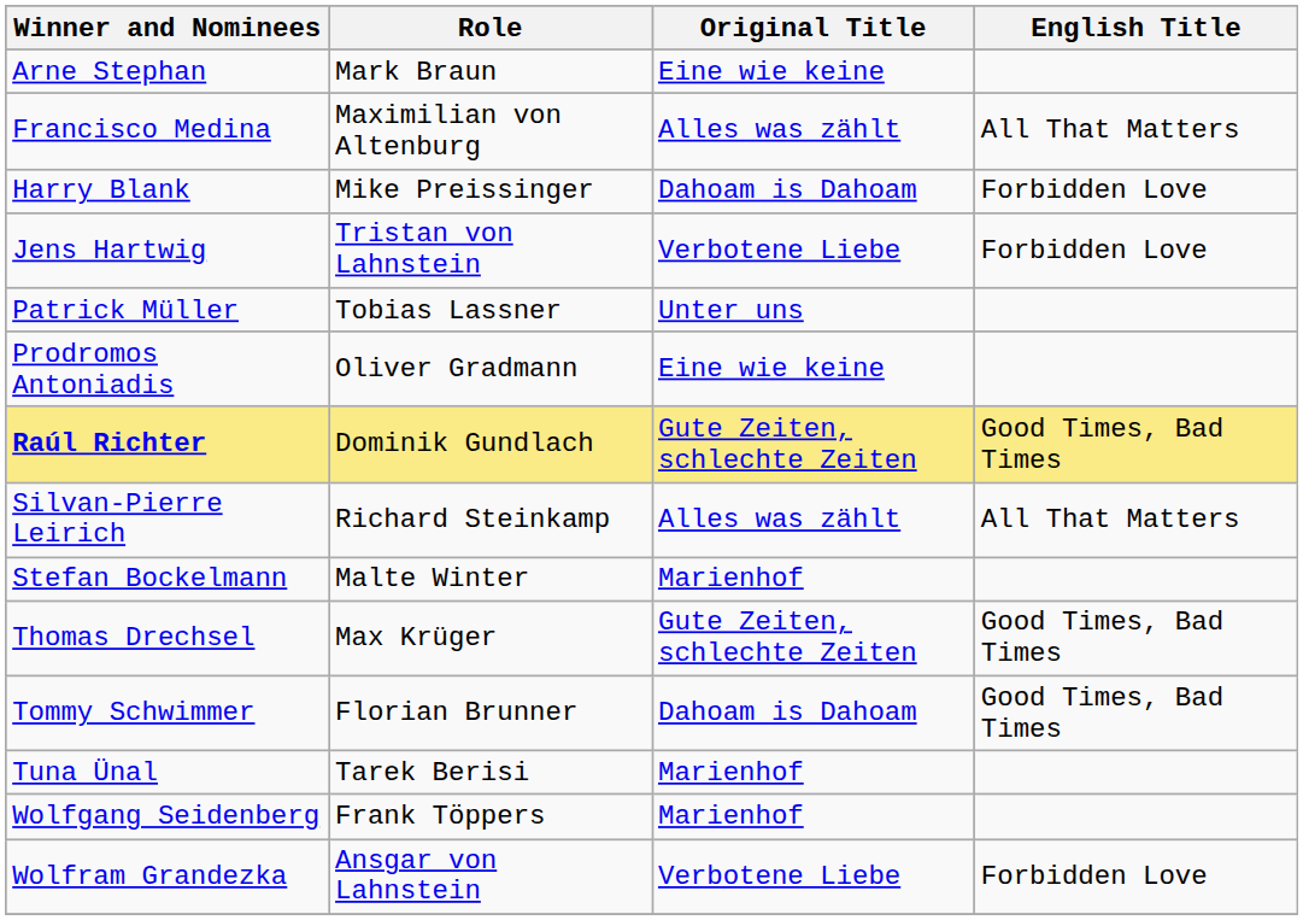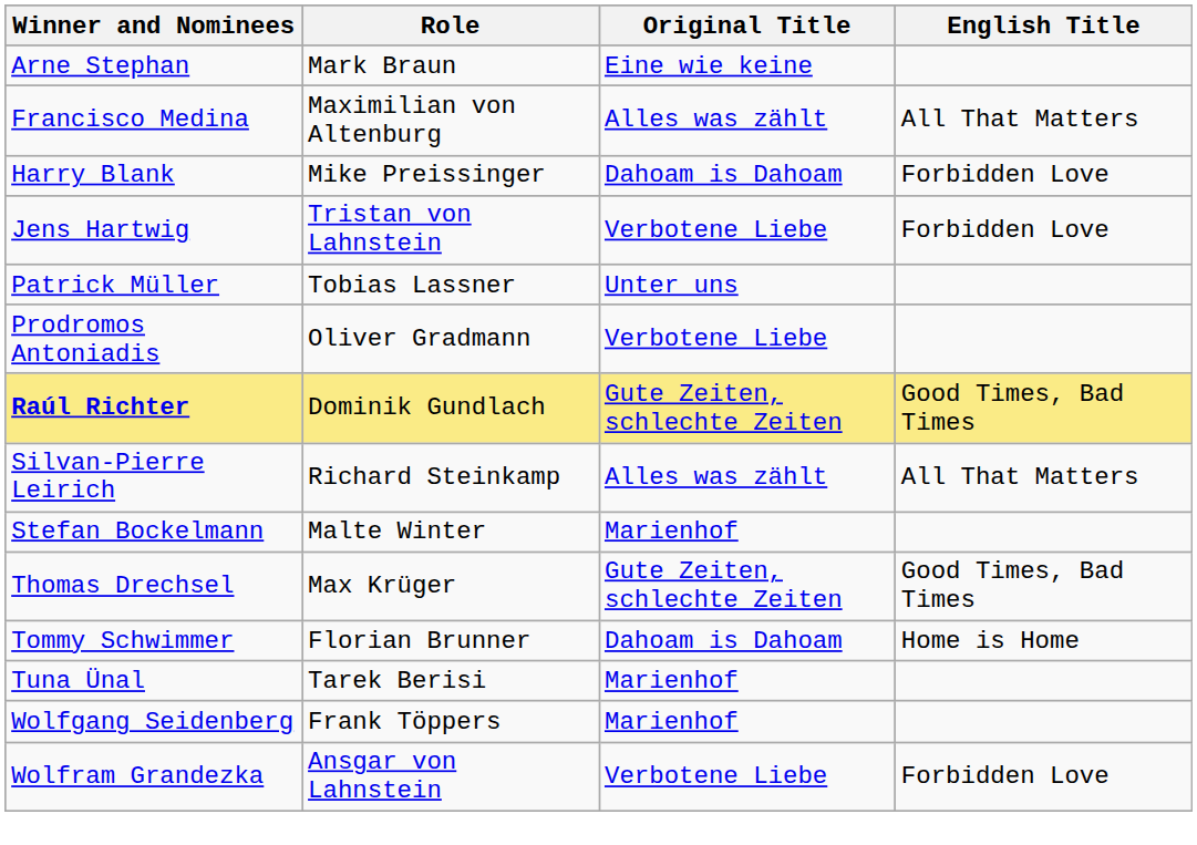Prodromos Antoniadis | Original Title: Eine wie keine -> Verbotene Liebe
Tommy Schwimmer | English Title: Good Times, Bad Times -> Home is Home
